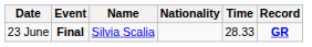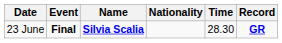23 June | Name: normal -> bold
23 June | Time: 28.33 -> 28.30
